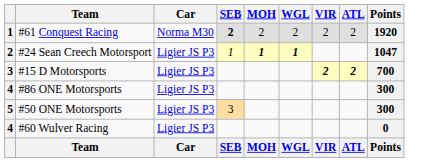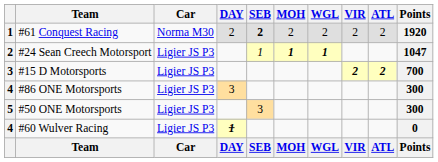+ column: DAY | 2 | 3 | 1 | DAY
